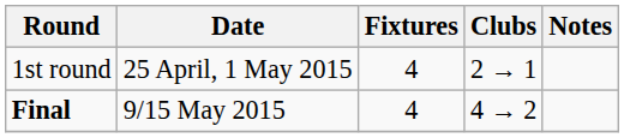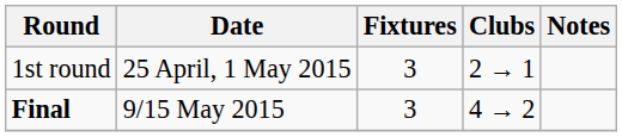1st round | Fixtures: 4 -> 3
Final | Fixtures: 4 -> 3
